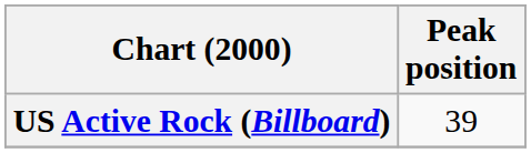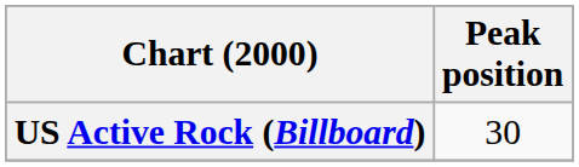US Active Rock (Billboard) | Peak position: 39 -> 30
